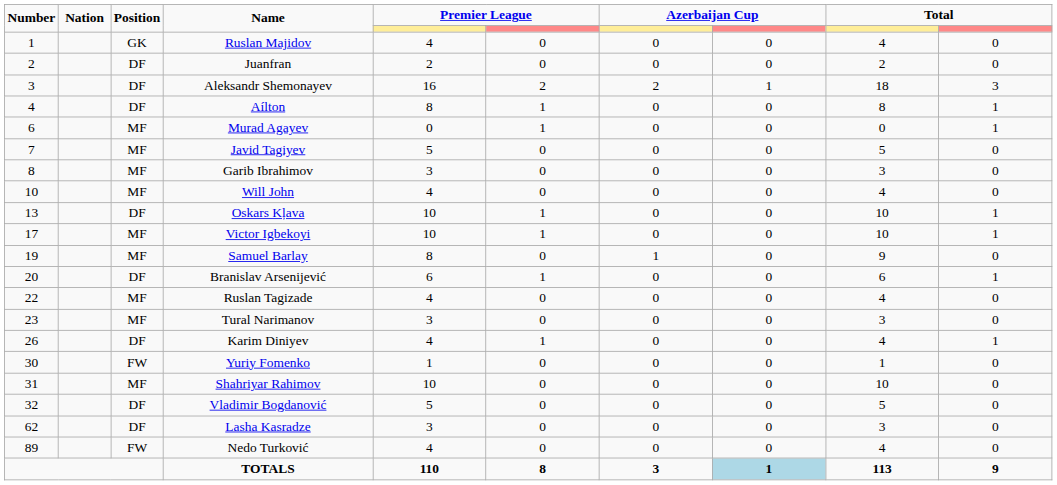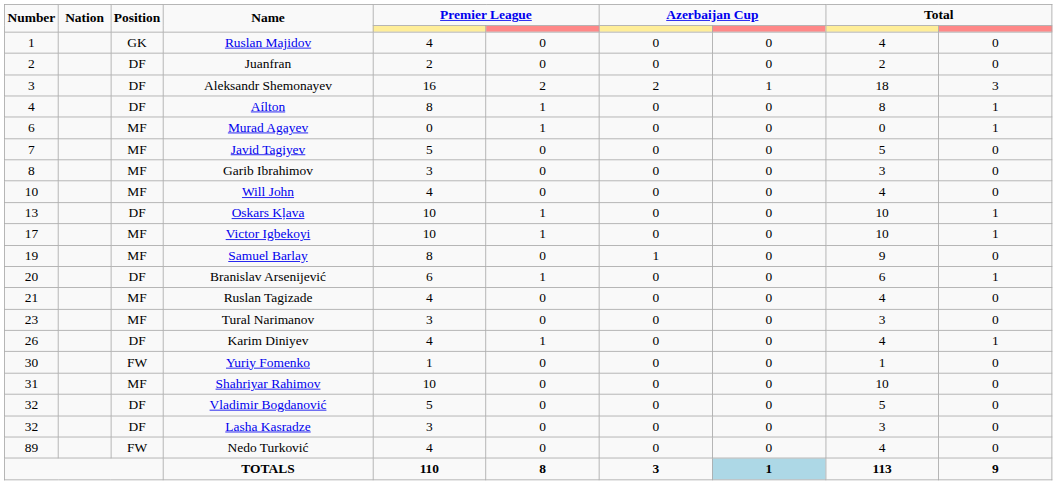Ruslan Tagizade | Number: 22 -> 21
Lasha Kasradze | Number: 62 -> 32
